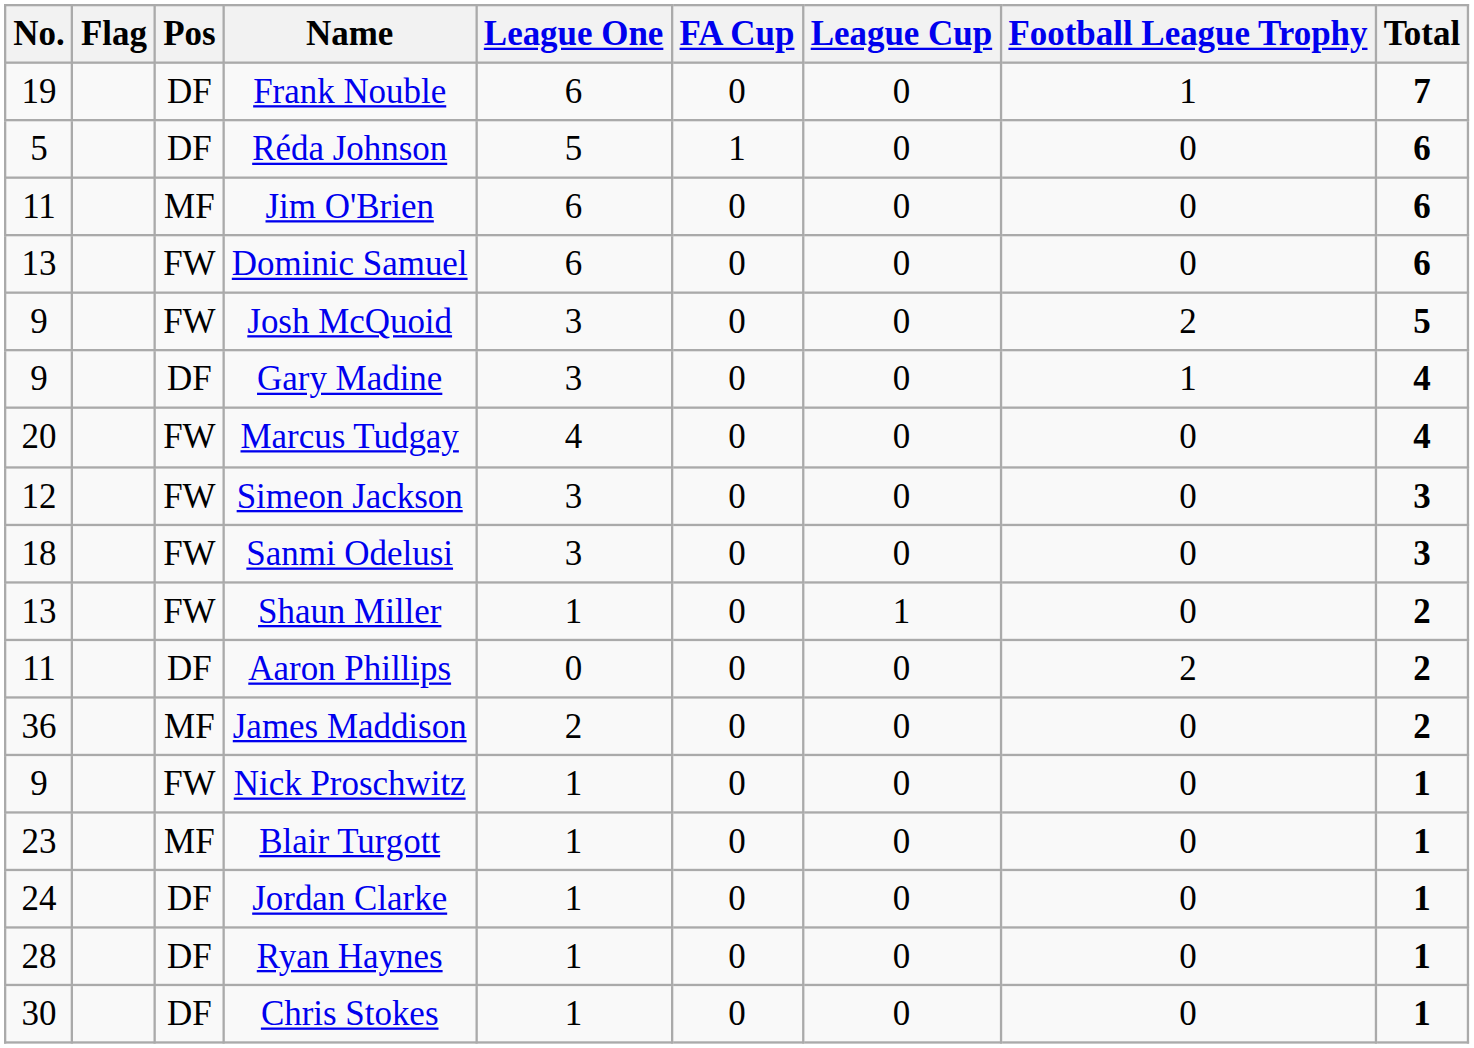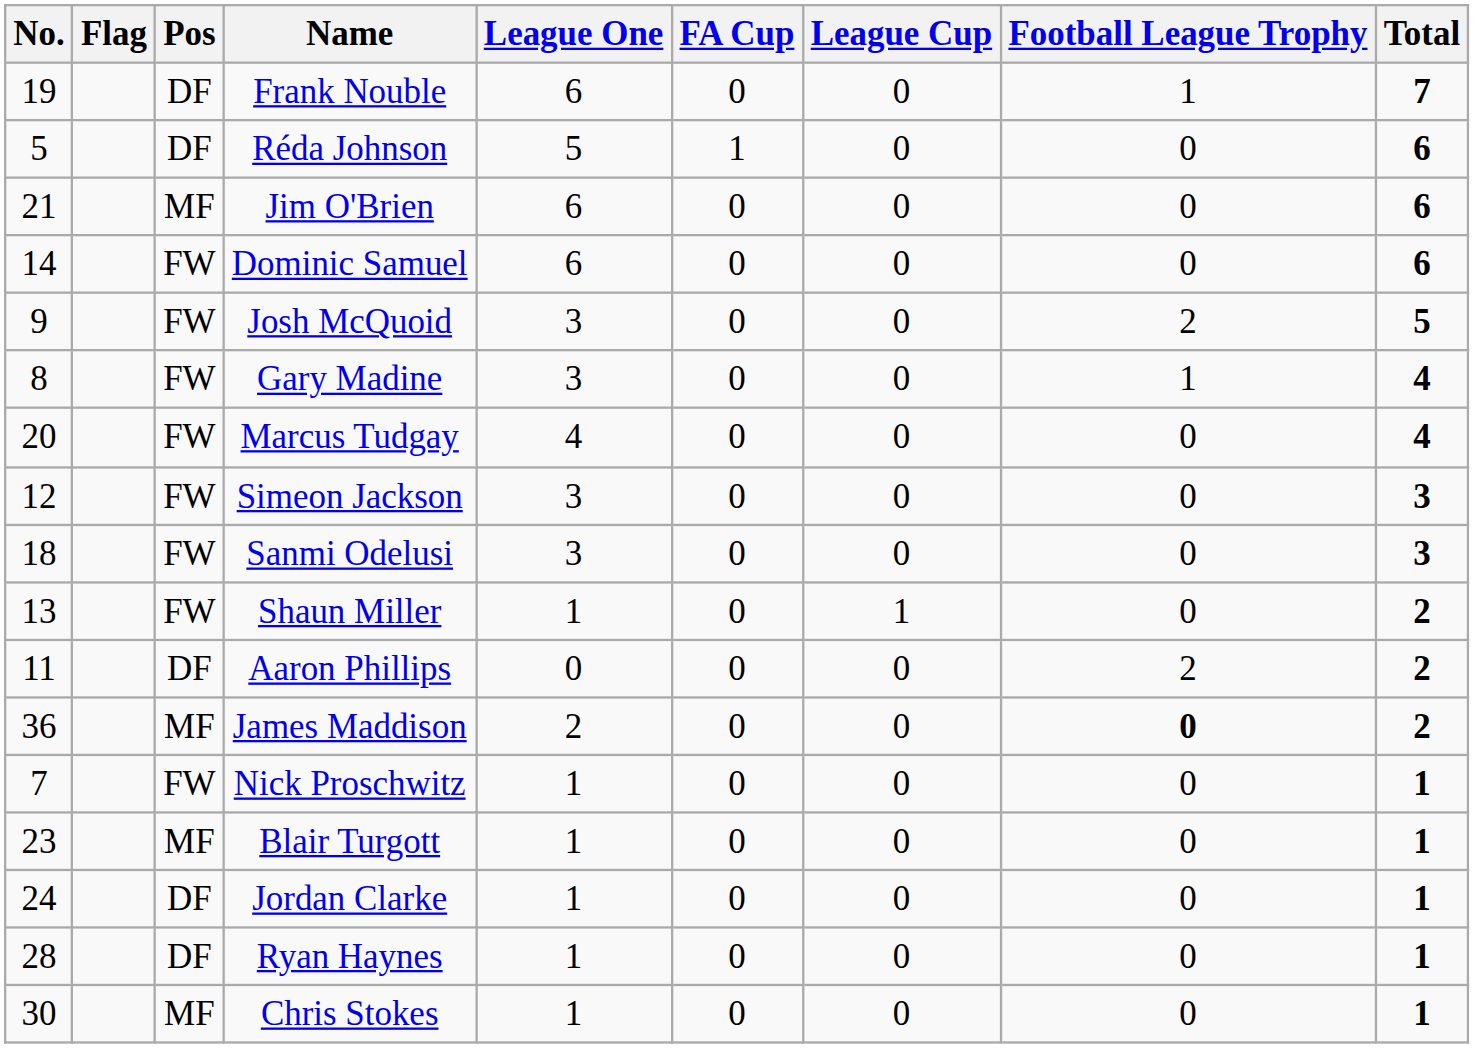Jim O'Brien | No.: 11 -> 21
Dominic Samuel | No.: 13 -> 14
Gary Madine | No.: 9 -> 8
Gary Madine | Pos: DF -> FW
James Maddison | Football League Trophy: normal -> bold
Nick Proschwitz | No.: 9 -> 7
Chris Stokes | Pos: DF -> MF
